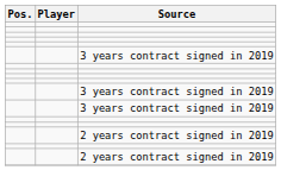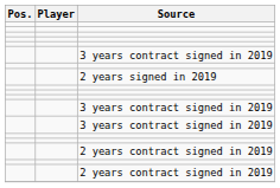+ row: 2 years signed in 2019
